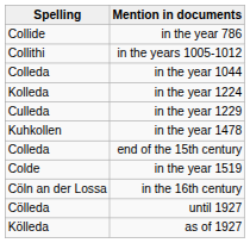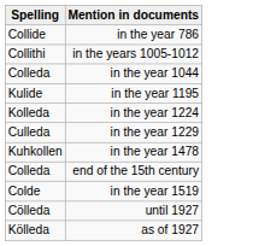+ row: Kulide | in the year 1195
- row: Cöln an der Lossa | in the 16th century
